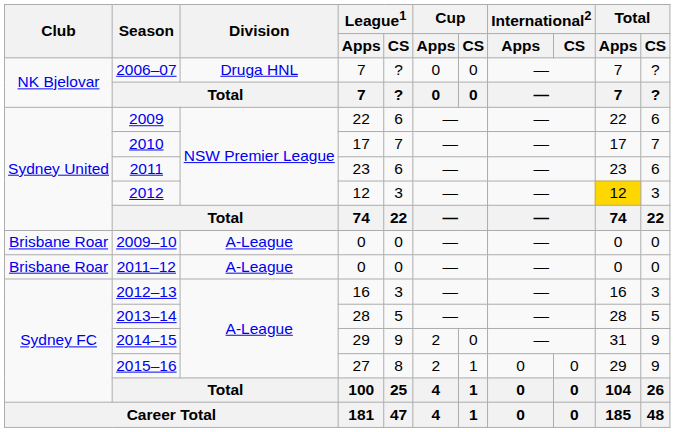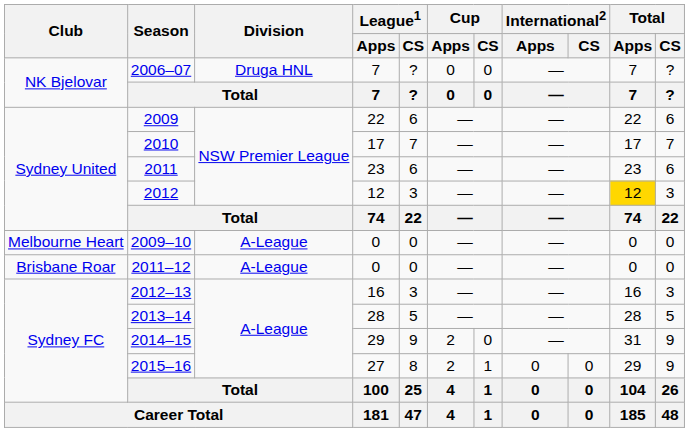2009–10 | Club: Brisbane Roar -> Melbourne Heart
